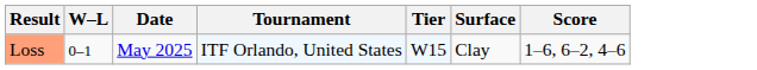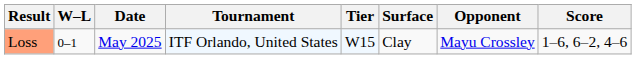+ column: Opponent | Mayu Crossley
